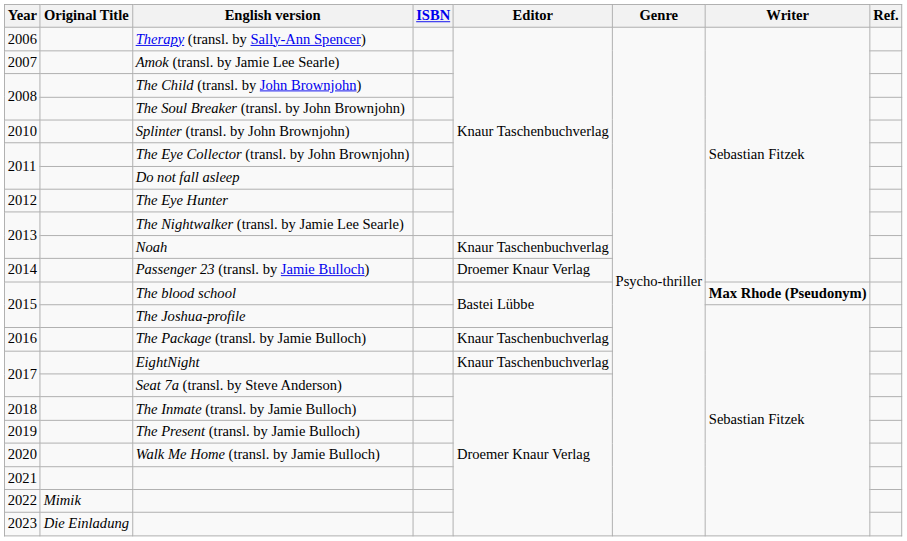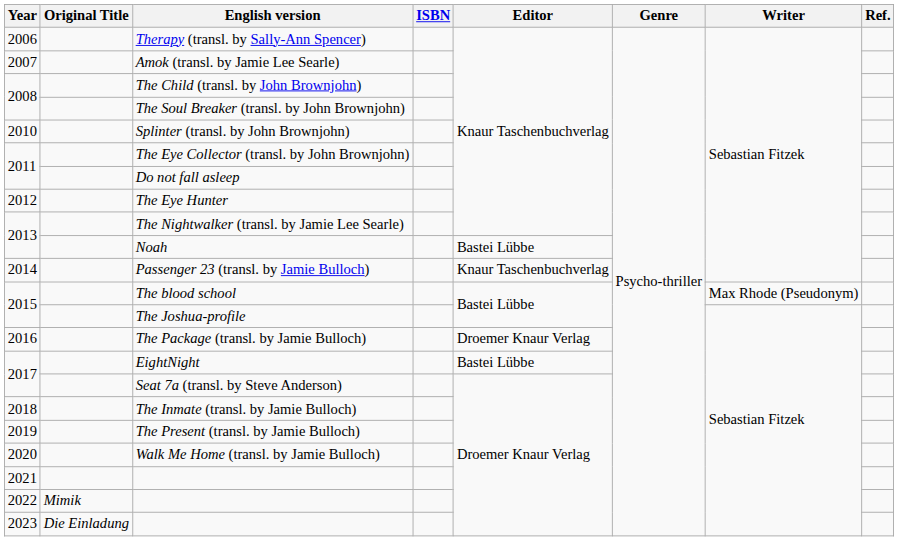Noah | Editor: Knaur Taschenbuchverlag -> Bastei Lübbe
Passenger 23 (transl. by Jamie Bulloch) | Editor: Droemer Knaur Verlag -> Knaur Taschenbuchverlag
The blood school | Writer: bold -> normal
The Package (transl. by Jamie Bulloch) | Editor: Knaur Taschenbuchverlag -> Droemer Knaur Verlag
EightNight | Editor: Knaur Taschenbuchverlag -> Bastei Lübbe
